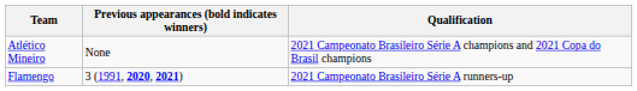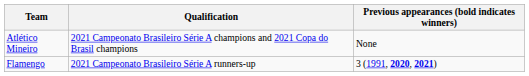columns swapped: Qualification <-> Previous appearances (bold indicates winners)
